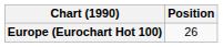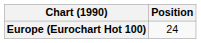Europe (Eurochart Hot 100) | Position: 26 -> 24
